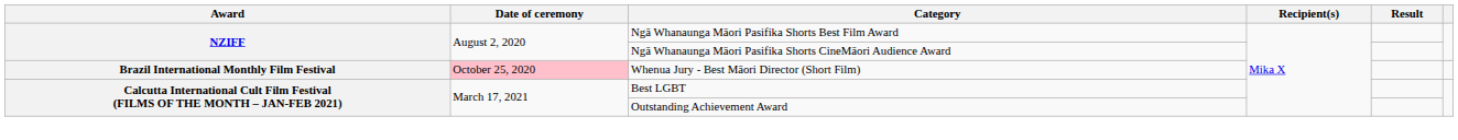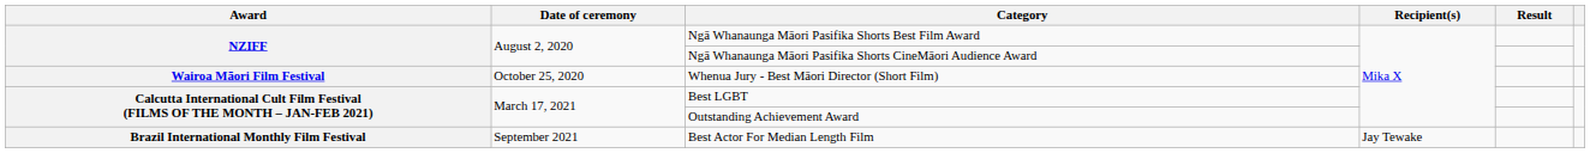Whenua Jury - Best Māori Director (Short Film) | Award: Brazil International Monthly Film Festival -> Wairoa Māori Film Festival
Whenua Jury - Best Māori Director (Short Film) | Date of ceremony: pink background -> no background
+ row: Brazil International Monthly Film Festival | September 2021 | Best Actor For Median Length Film | Jay Tewake
